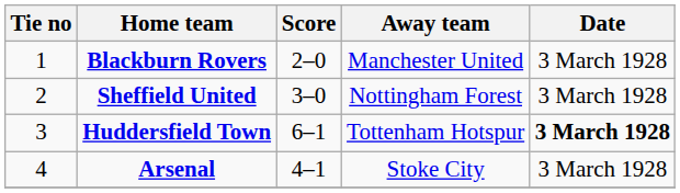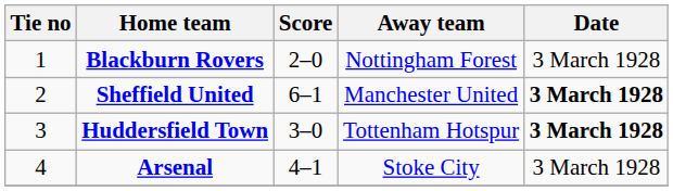Blackburn Rovers | Away team: Manchester United -> Nottingham Forest
Sheffield United | Score: 3–0 -> 6–1
Sheffield United | Away team: Nottingham Forest -> Manchester United
Sheffield United | Date: normal -> bold
Huddersfield Town | Score: 6–1 -> 3–0
